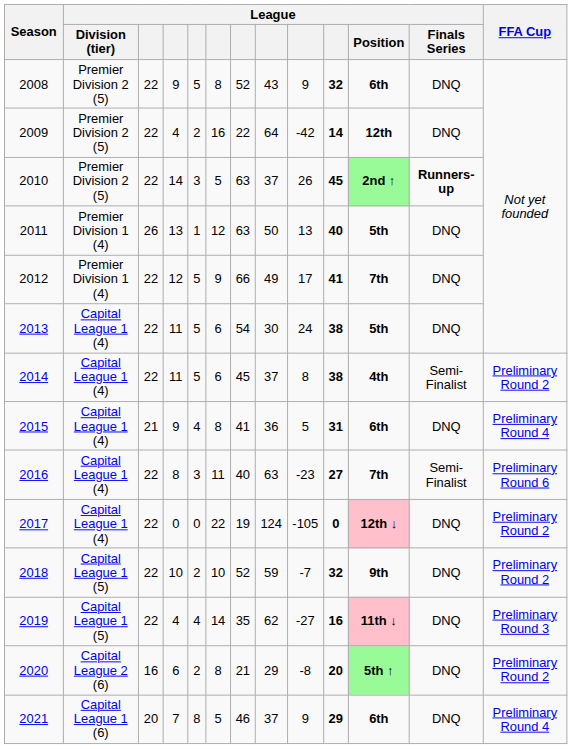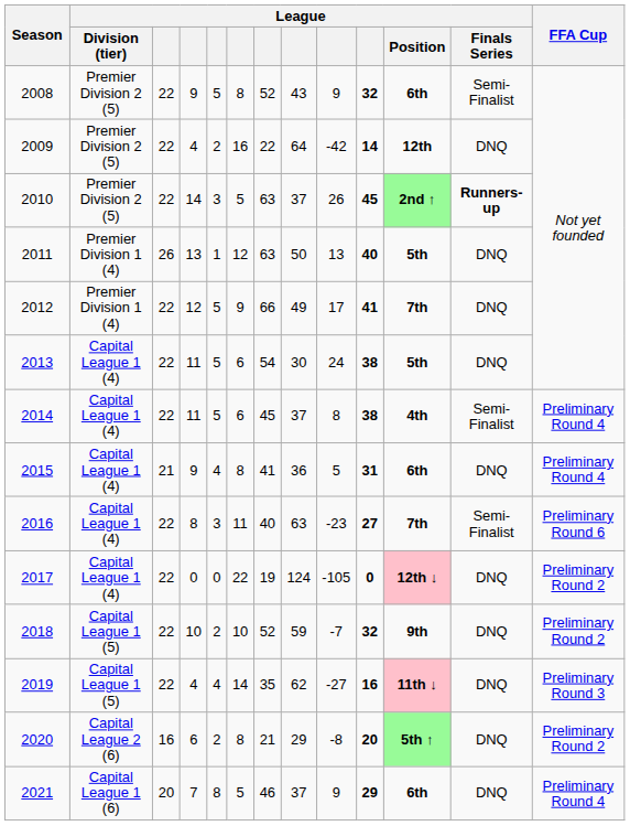2008 | League / Finals Series: DNQ -> Semi-Finalist
2014 | FFA Cup: Preliminary Round 2 -> Preliminary Round 4
